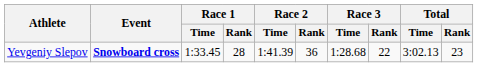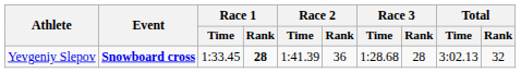Yevgeniy Slepov | Race 1 / Rank: normal -> bold
Yevgeniy Slepov | Race 3 / Rank: 22 -> 28
Yevgeniy Slepov | Total / Rank: 23 -> 32
